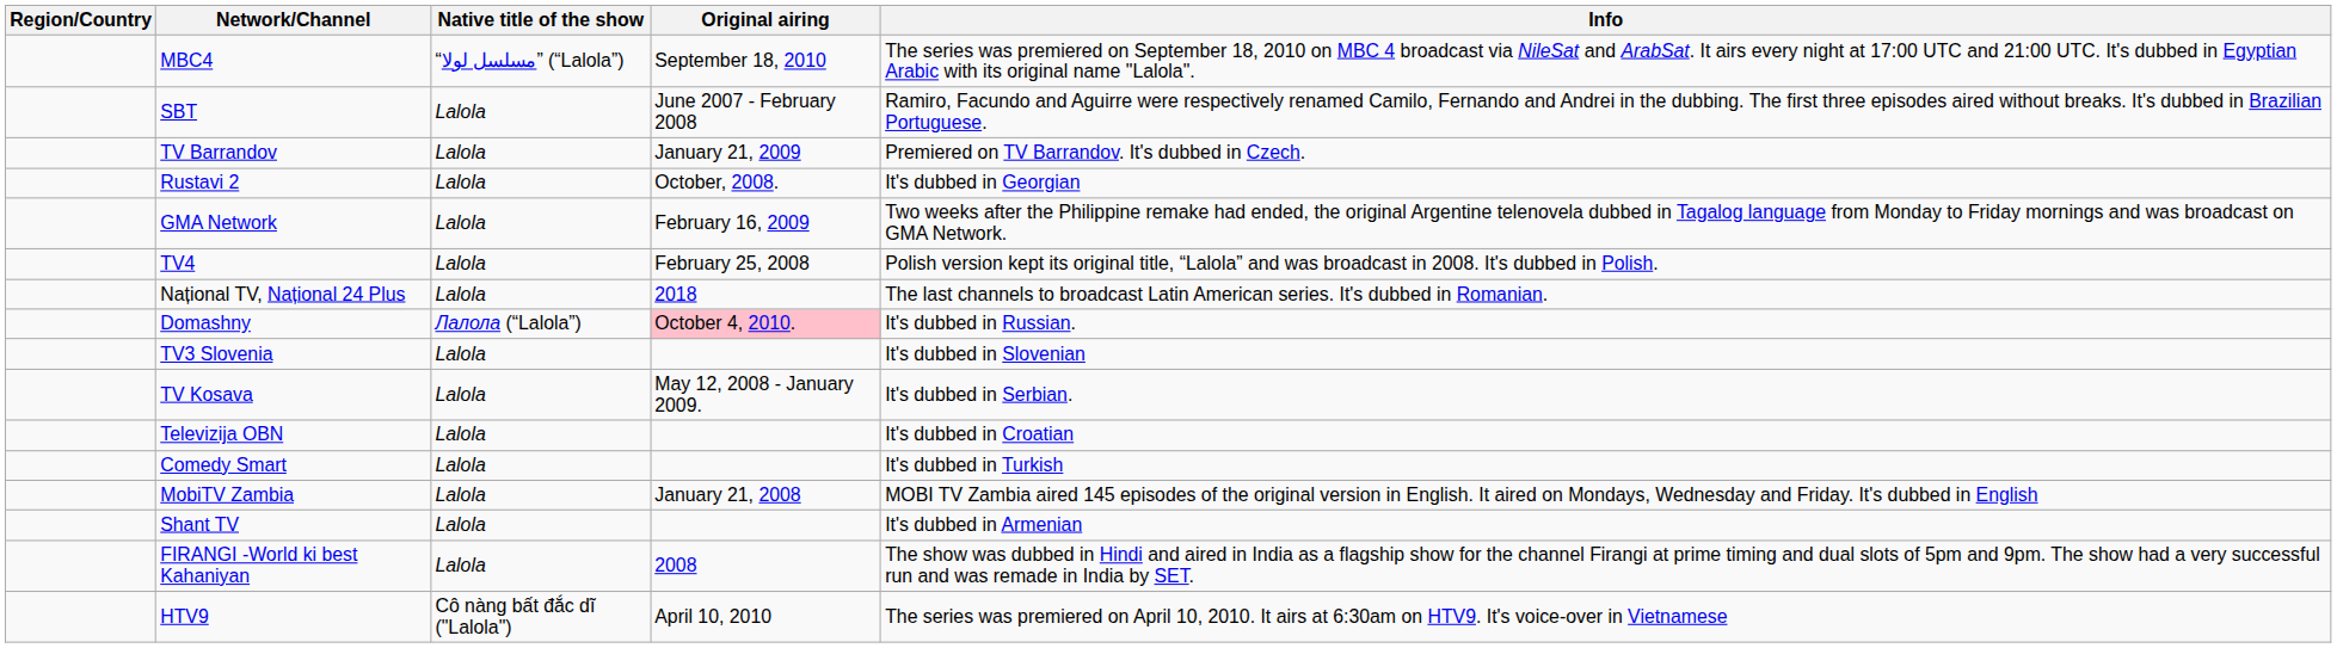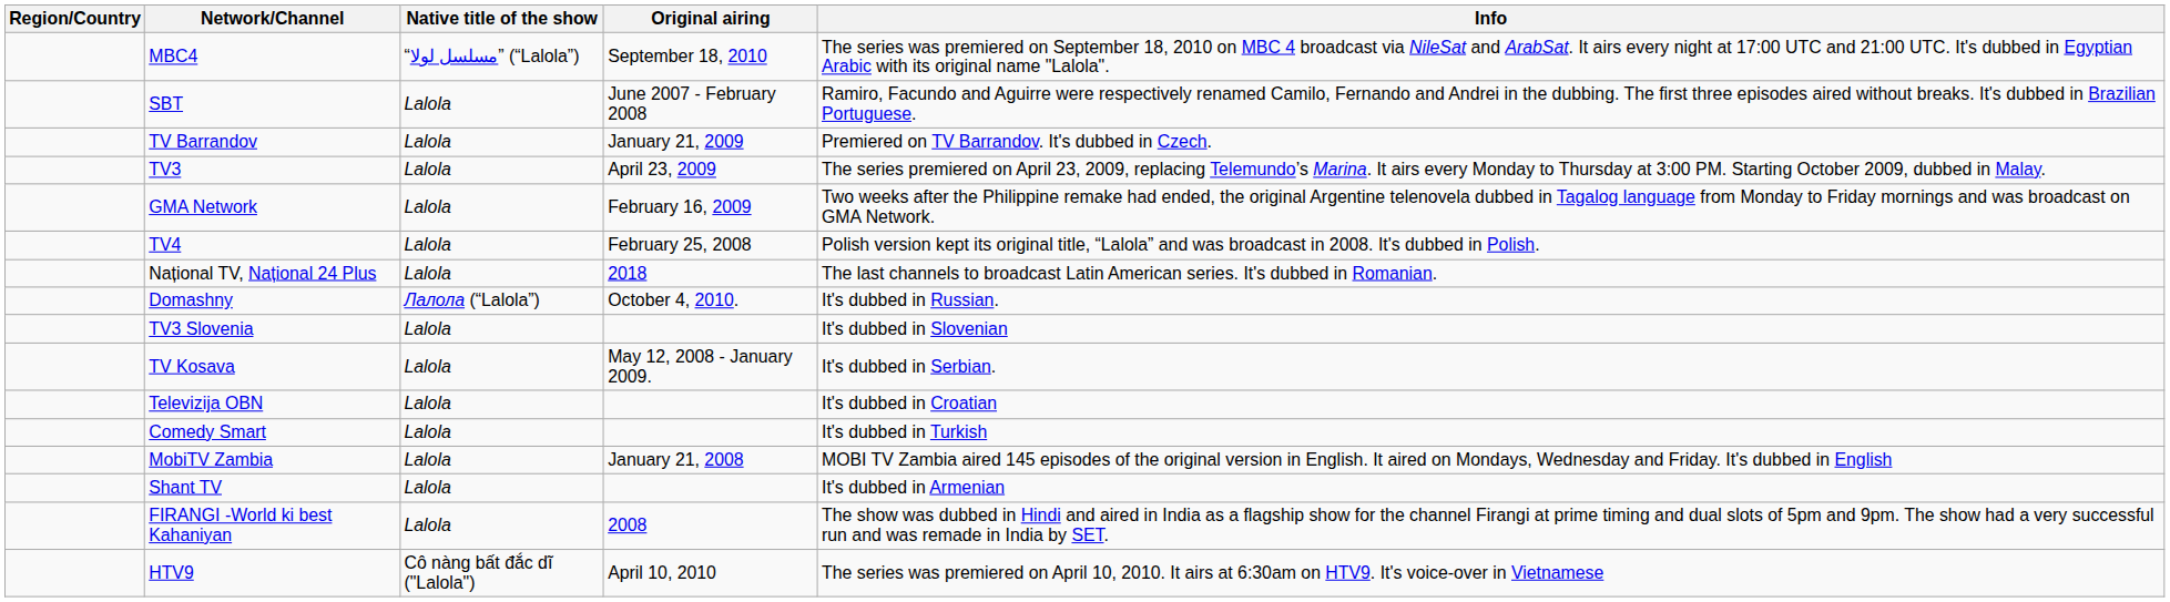- row: Rustavi 2 | Lalola | October, 2008. | It's dubbed in Georgian
+ row: TV3 | Lalola | April 23, 2009 | The series premiered on April 23, 2009, replacing Telemundo’s Marina. It airs every Monday to Thursday at 3:00 PM. Starting October 2009, dubbed in Malay.
Domashny | Original airing: pink background -> no background
